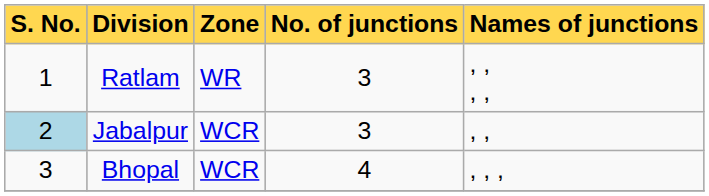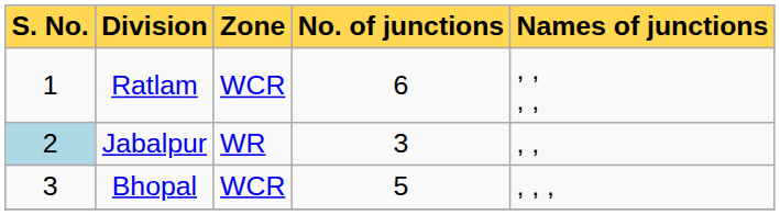Ratlam | Zone: WR -> WCR
Ratlam | No. of junctions: 3 -> 6
Jabalpur | Zone: WCR -> WR
Bhopal | No. of junctions: 4 -> 5
